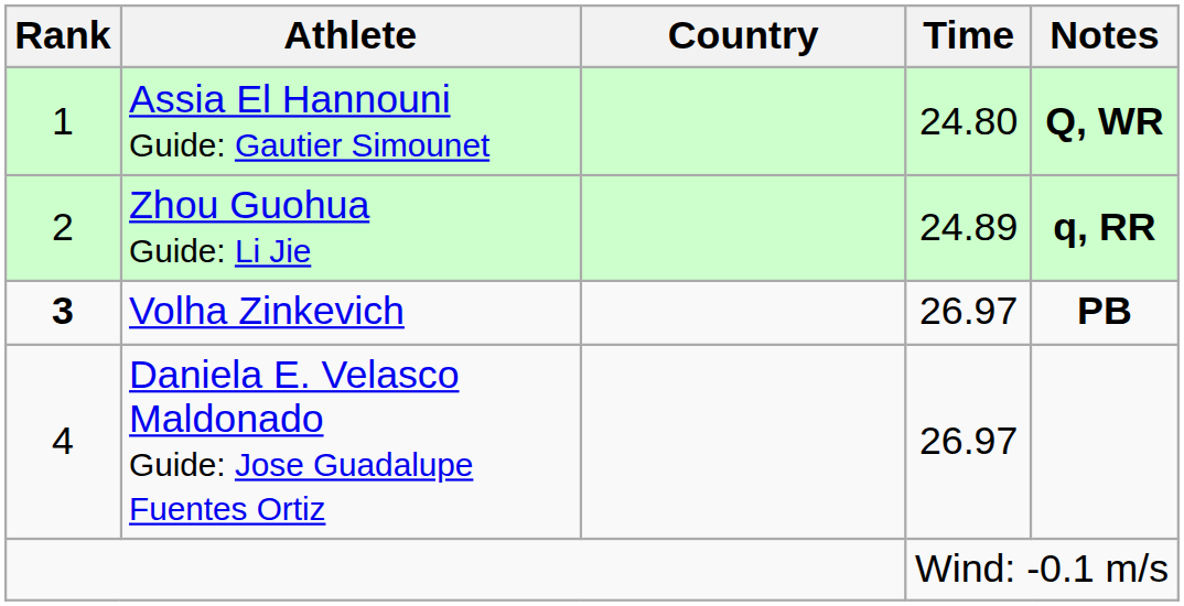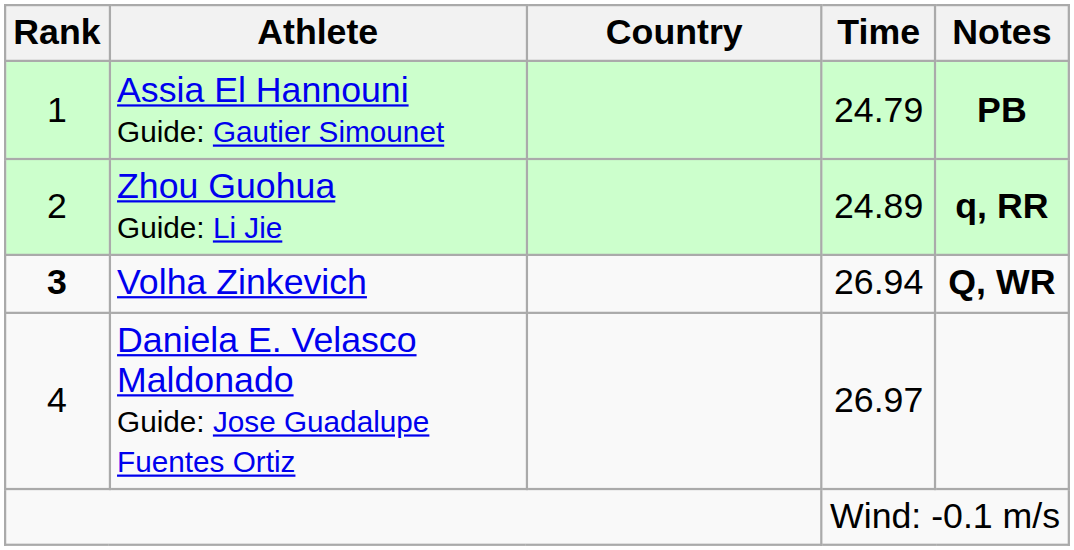Assia El Hannouni Guide: Gautier Simounet | Time: 24.80 -> 24.79
Assia El Hannouni Guide: Gautier Simounet | Notes: Q, WR -> PB
Volha Zinkevich | Time: 26.97 -> 26.94
Volha Zinkevich | Notes: PB -> Q, WR
